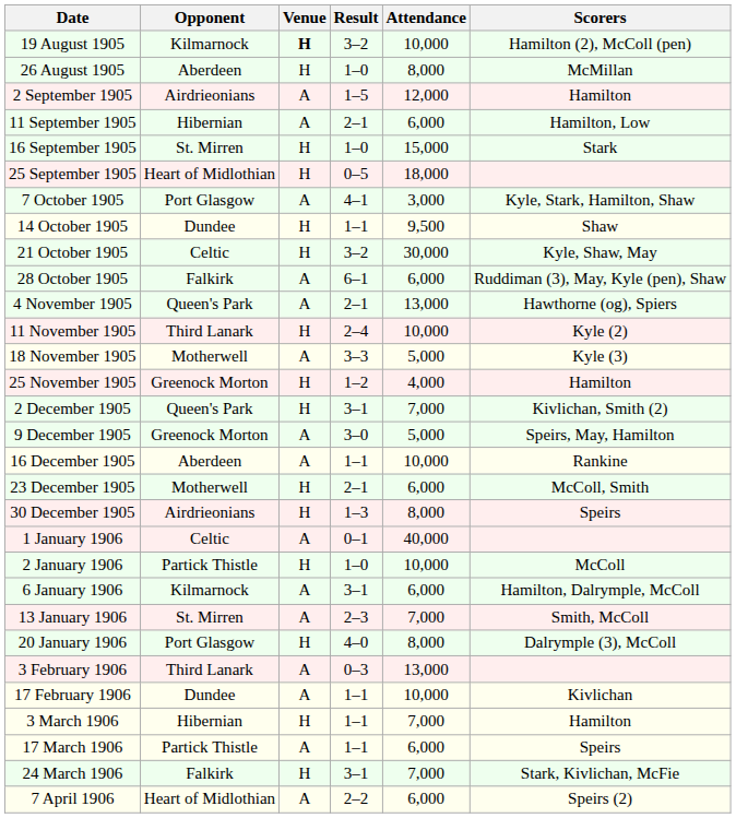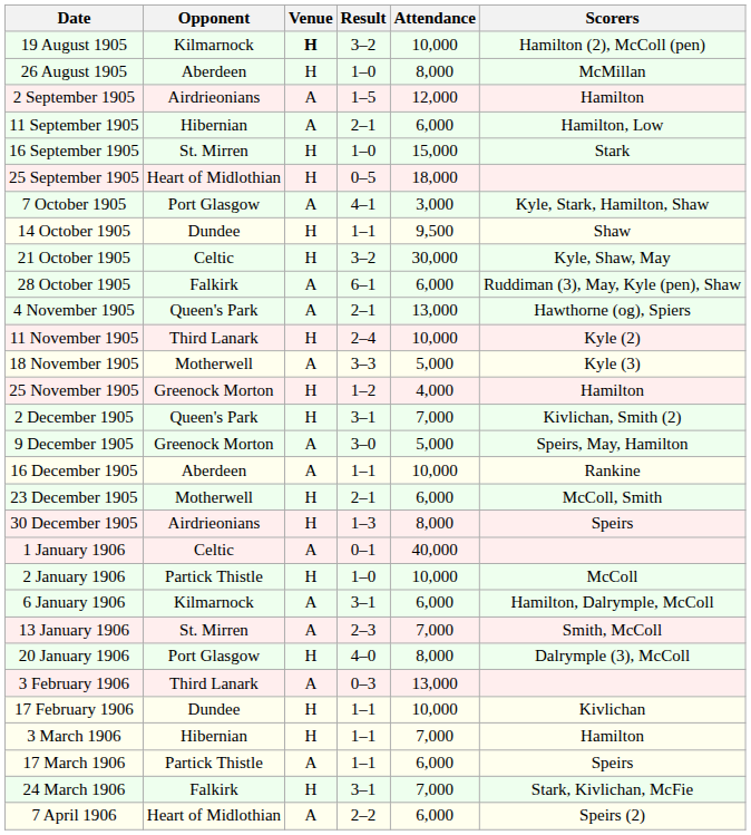17 February 1906 | Venue: A -> H
